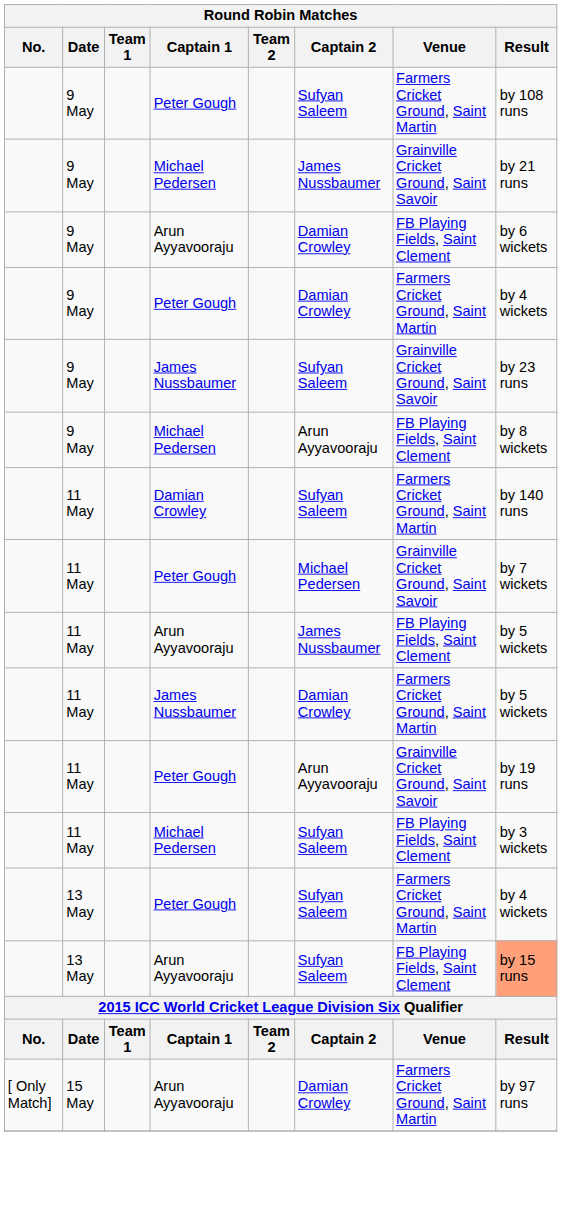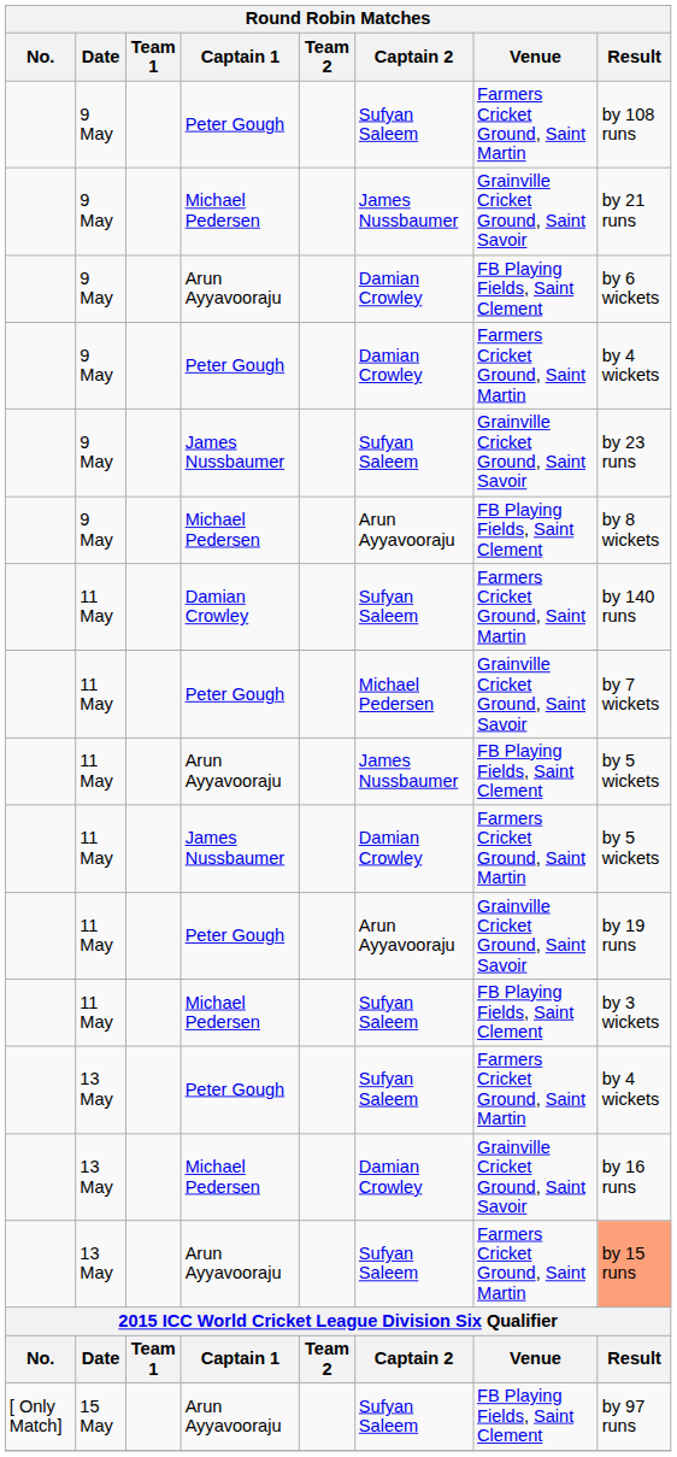+ row: 13 May | Michael Pedersen | Damian Crowley | Grainville Cricket Ground, Saint Savoir | by 16 runs
13 May / Arun Ayyavooraju | Venue: FB Playing Fields, Saint Clement -> Farmers Cricket Ground, Saint Martin
15 May / Arun Ayyavooraju | Captain 2: Damian Crowley -> Sufyan Saleem
15 May / Arun Ayyavooraju | Venue: Farmers Cricket Ground, Saint Martin -> FB Playing Fields, Saint Clement
